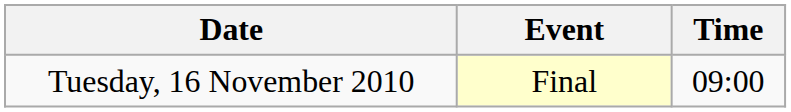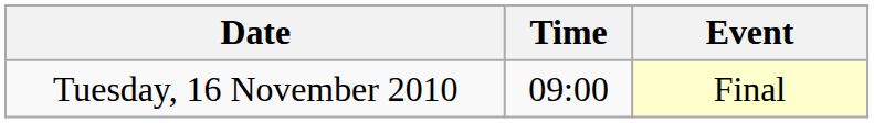columns swapped: Time <-> Event
